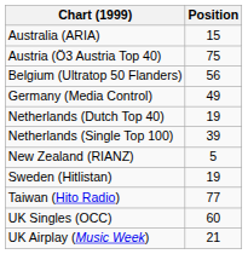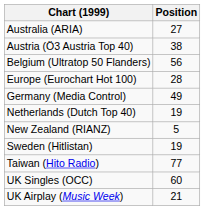Australia (ARIA) | Position: 15 -> 27
Austria (Ö3 Austria Top 40) | Position: 75 -> 38
+ row: Europe (Eurochart Hot 100) | 28
- row: Netherlands (Single Top 100) | 39
